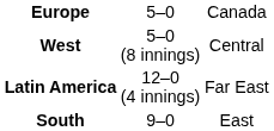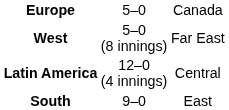West | column 3: Central -> Far East
Latin America | column 3: Far East -> Central
